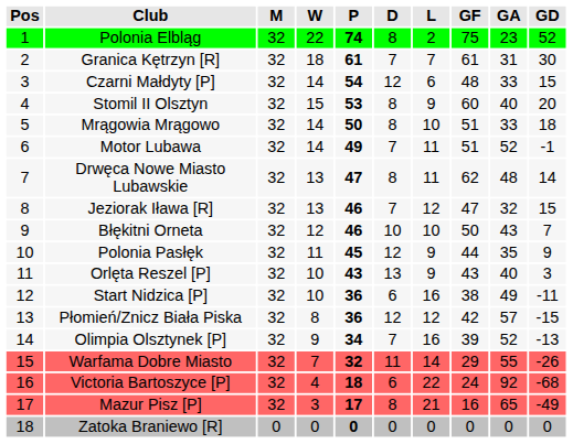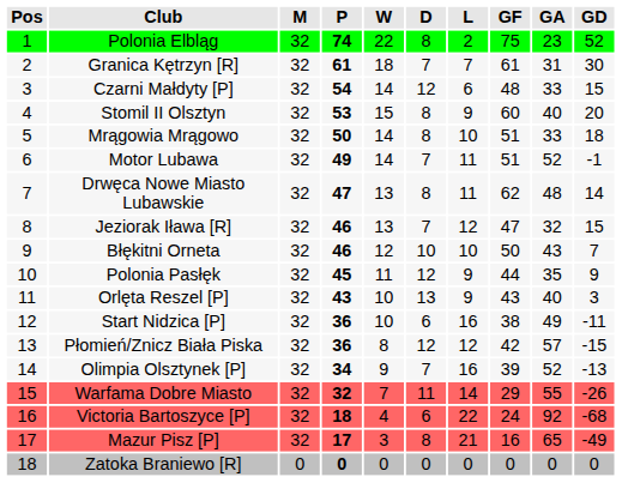columns swapped: P <-> W
